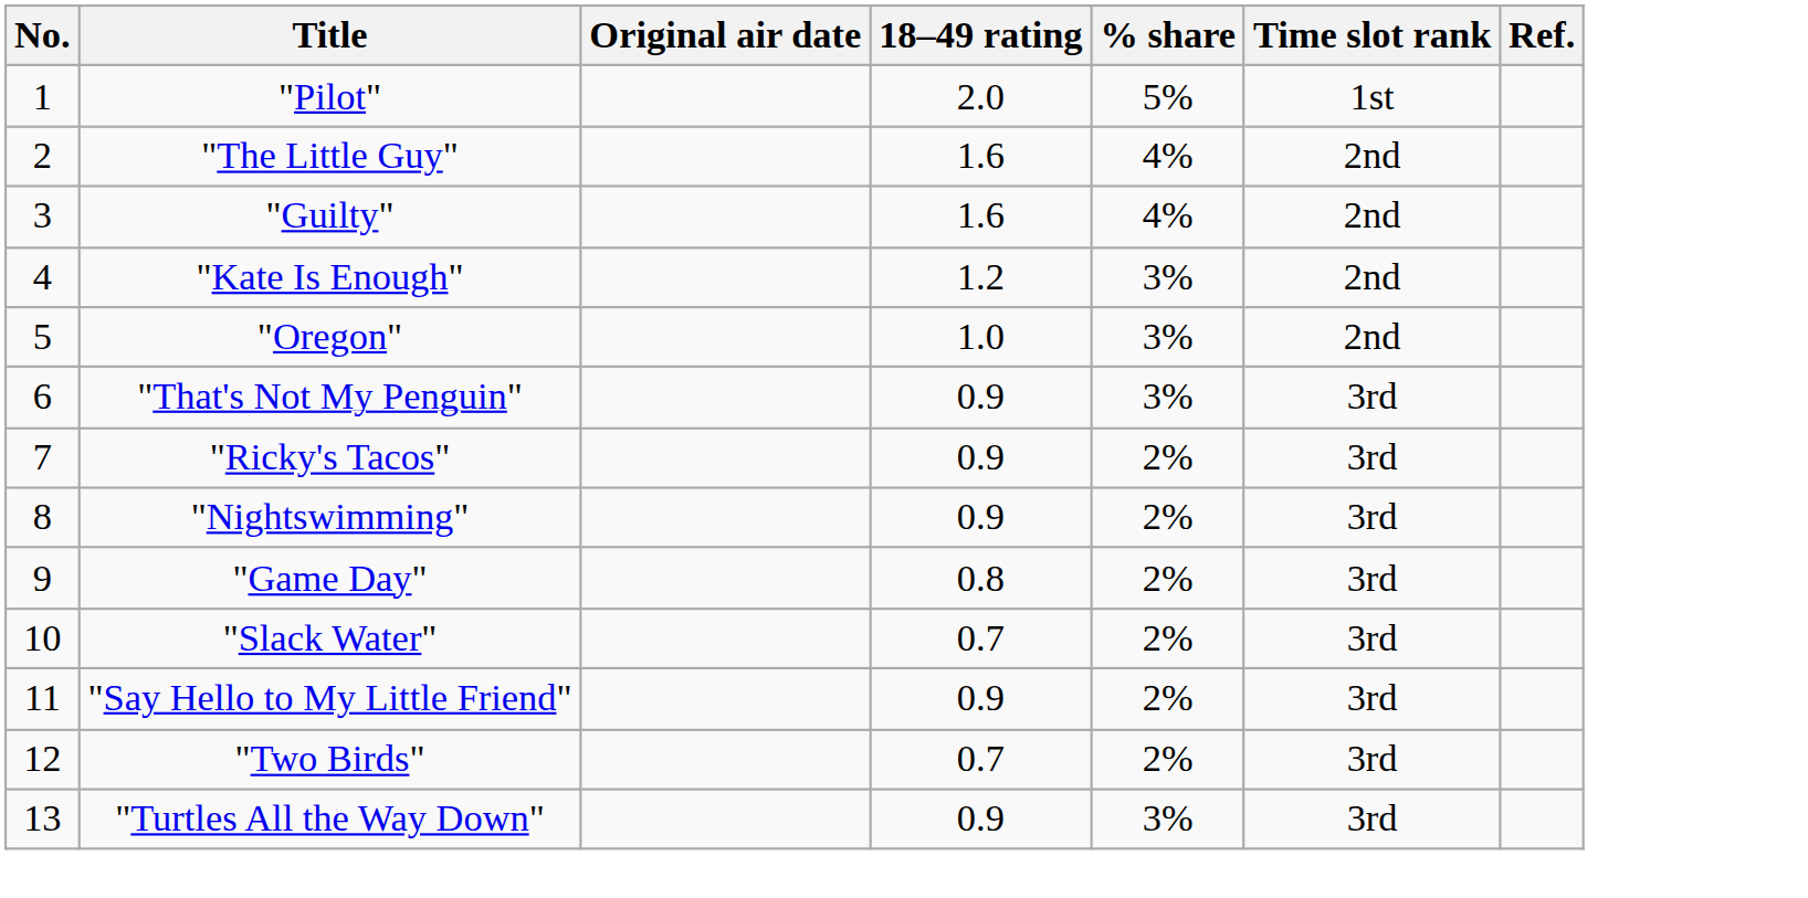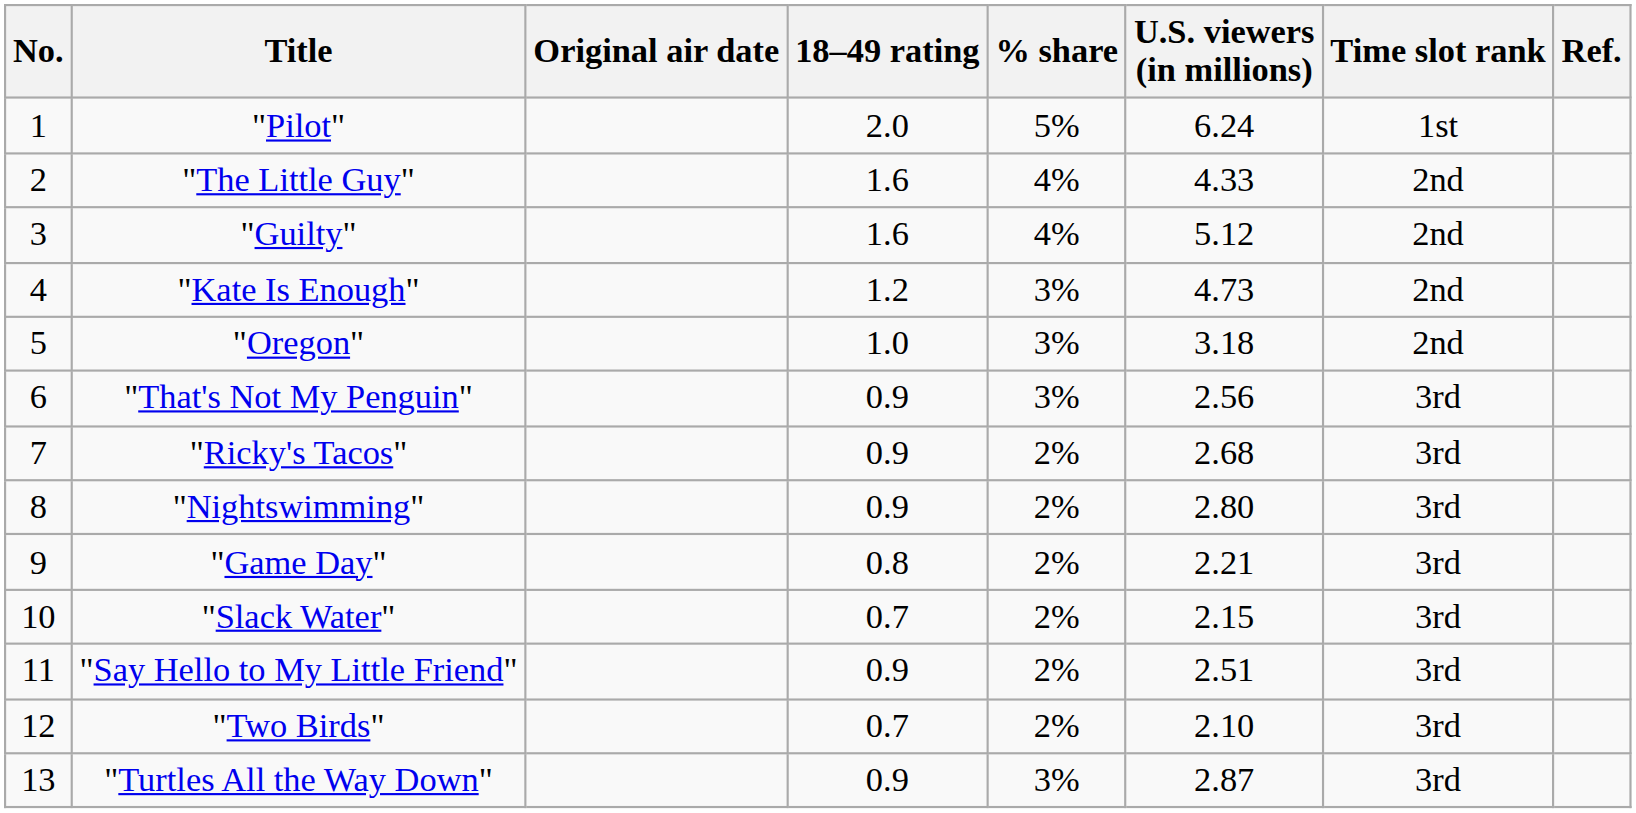+ column: U.S. viewers (in millions) | 6.24 | 4.33 | 5.12 | 4.73 | 3.18 | 2.56 | 2.68 | 2.80 | 2.21 | 2.15 | 2.51 | 2.10 | 2.87
